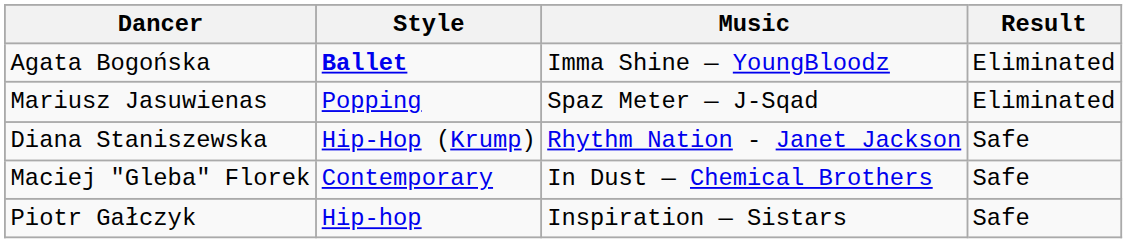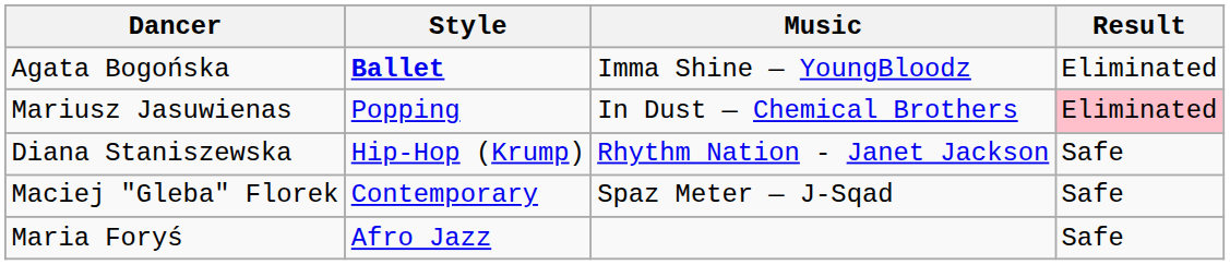Mariusz Jasuwienas | Music: Spaz Meter — J-Sqad -> In Dust — Chemical Brothers
Mariusz Jasuwienas | Result: no background -> pink background
Maciej "Gleba" Florek | Music: In Dust — Chemical Brothers -> Spaz Meter — J-Sqad
+ row: Maria Foryś | Afro Jazz | Safe
- row: Piotr Gałczyk | Hip-hop | Inspiration — Sistars | Safe
